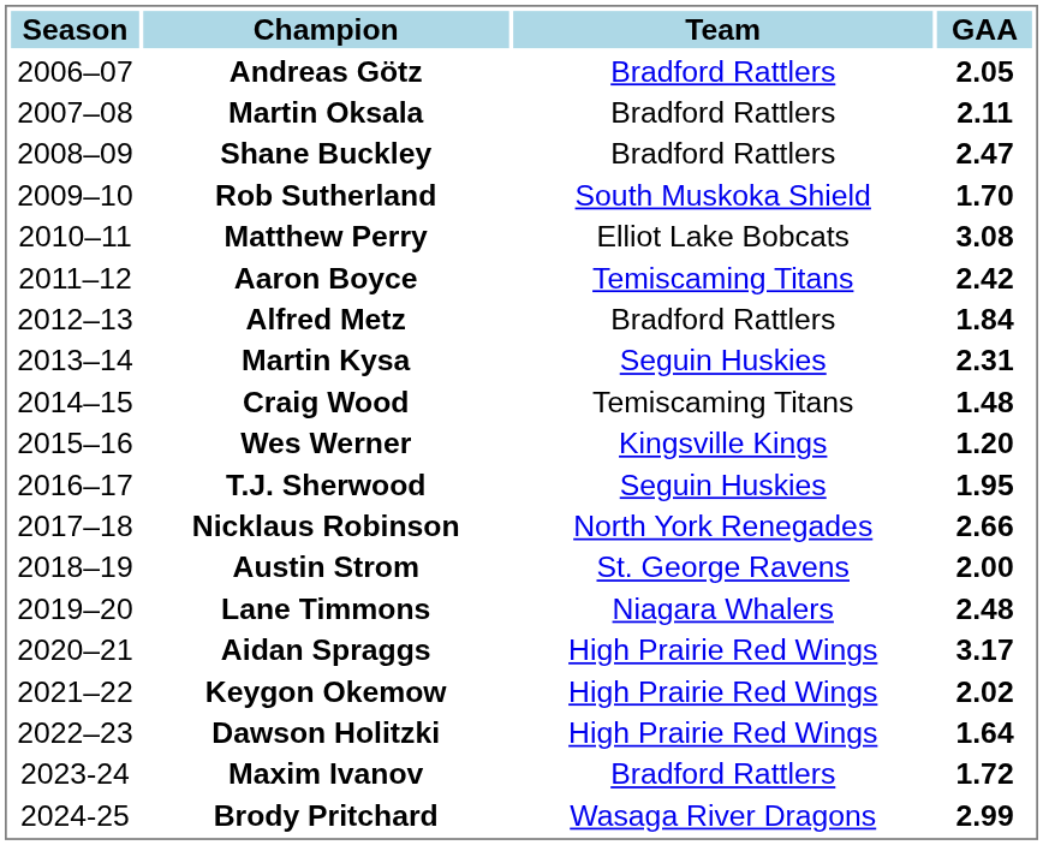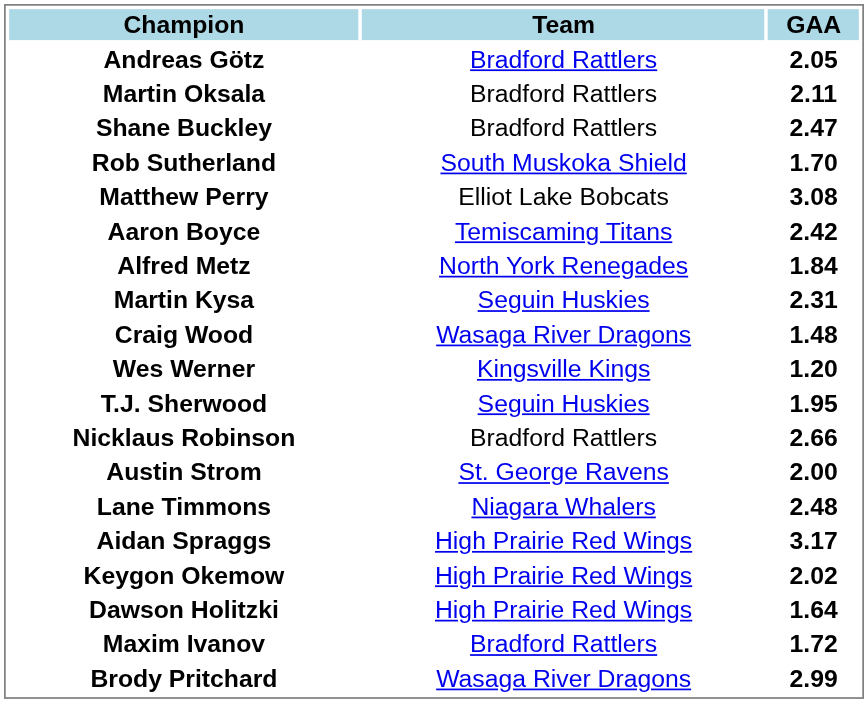- column: Season | 2006–07 | 2007–08 | 2008–09 | 2009–10 | 2010–11 | 2011–12 | 2012–13 | 2013–14 | 2014–15 | 2015–16 | 2016–17 | 2017–18 | 2018–19 | 2019–20 | 2020–21 | 2021–22 | 2022–23 | 2023-24 | 2024-25
Alfred Metz | Team: Bradford Rattlers -> North York Renegades
Craig Wood | Team: Temiscaming Titans -> Wasaga River Dragons
Nicklaus Robinson | Team: North York Renegades -> Bradford Rattlers
